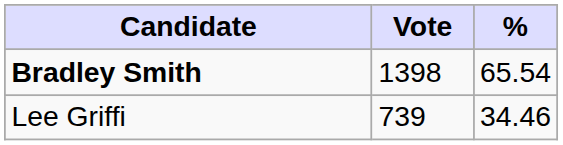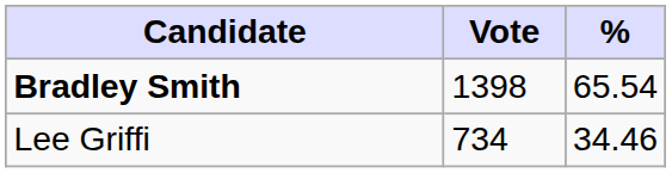Lee Griffi | Vote: 739 -> 734
